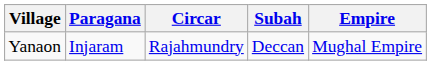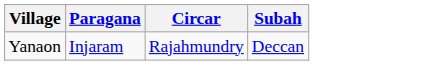- column: Empire | Mughal Empire
